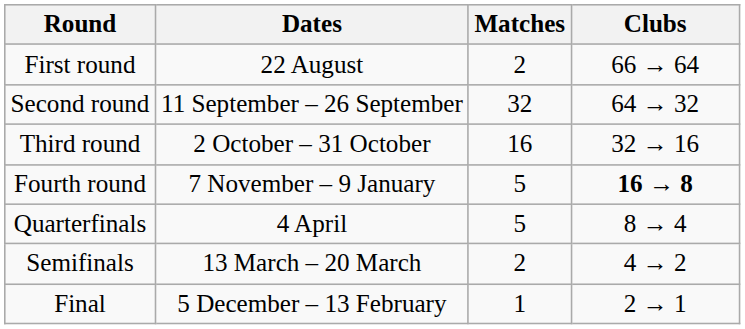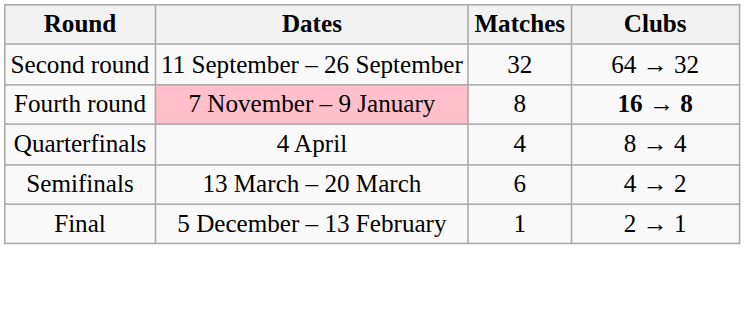- row: First round | 22 August | 2 | 66 → 64
- row: Third round | 2 October – 31 October | 16 | 32 → 16
Fourth round | Dates: no background -> pink background
Fourth round | Matches: 5 -> 8
Quarterfinals | Matches: 5 -> 4
Semifinals | Matches: 2 -> 6
